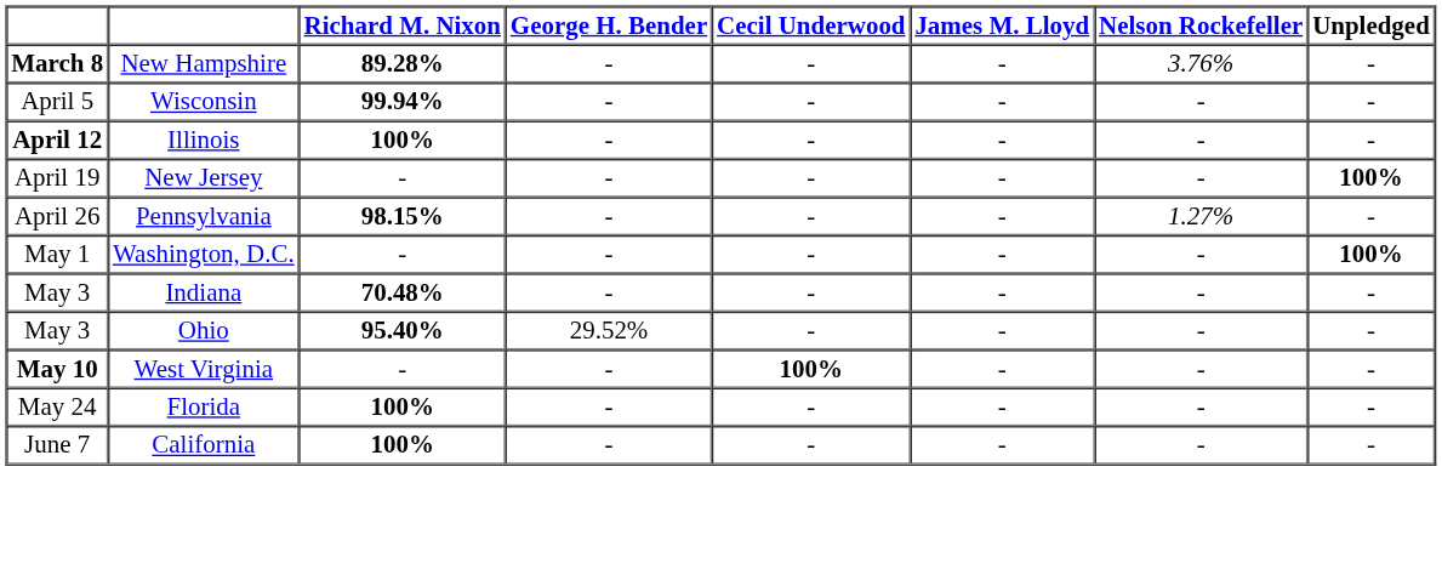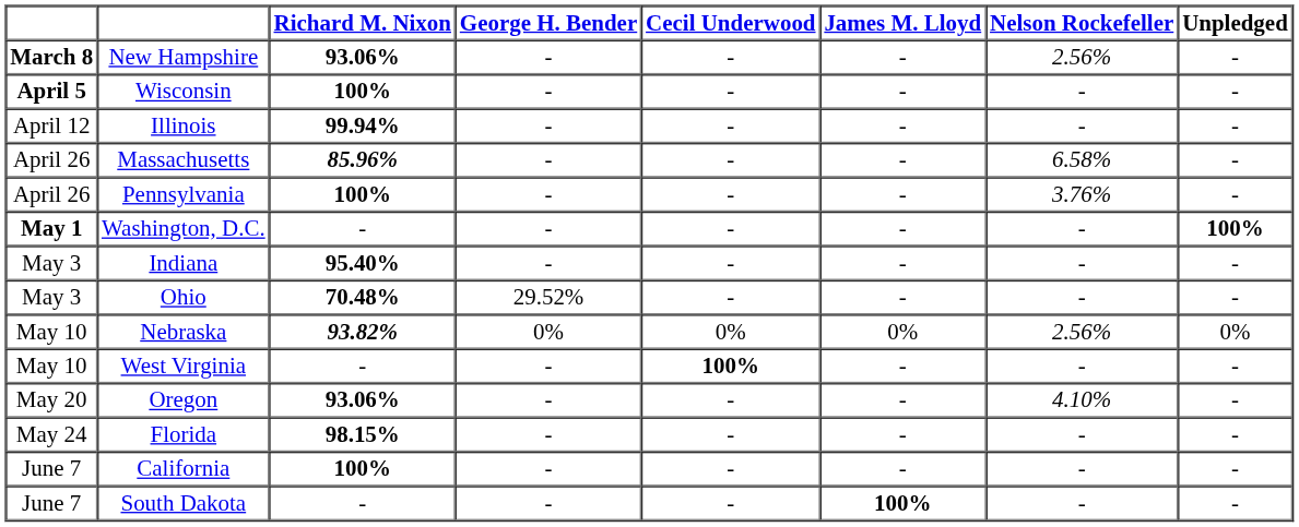New Hampshire | Richard M. Nixon: 89.28% -> 93.06%
New Hampshire | Nelson Rockefeller: 3.76% -> 2.56%
Wisconsin | column 1: normal -> bold
Wisconsin | Richard M. Nixon: 99.94% -> 100%
Illinois | column 1: bold -> normal
Illinois | Richard M. Nixon: 100% -> 99.94%
- row: April 19 | New Jersey | - | - | - | - | - | 100%
+ row: April 26 | Massachusetts | 85.96% | - | - | - | 6.58% | -
Pennsylvania | Richard M. Nixon: 98.15% -> 100%
Pennsylvania | Nelson Rockefeller: 1.27% -> 3.76%
Washington, D.C. | column 1: normal -> bold
Indiana | Richard M. Nixon: 70.48% -> 95.40%
Ohio | Richard M. Nixon: 95.40% -> 70.48%
+ row: May 10 | Nebraska | 93.82% | 0% | 0% | 0% | 2.56% | 0%
West Virginia | column 1: bold -> normal
+ row: May 20 | Oregon | 93.06% | - | - | - | 4.10% | -
Florida | Richard M. Nixon: 100% -> 98.15%
+ row: June 7 | South Dakota | - | - | - | 100% | - | -
